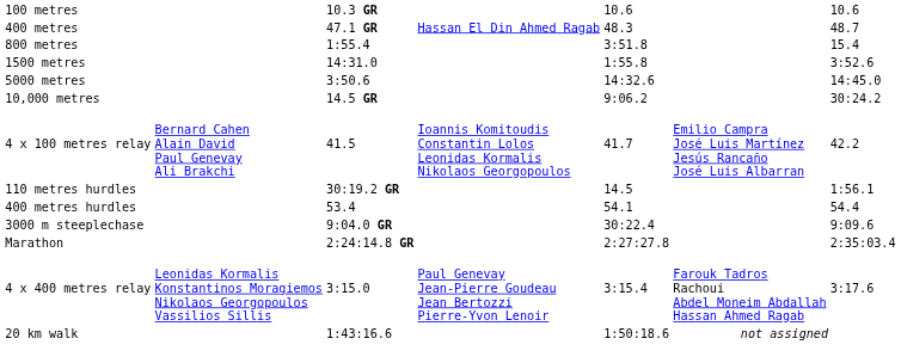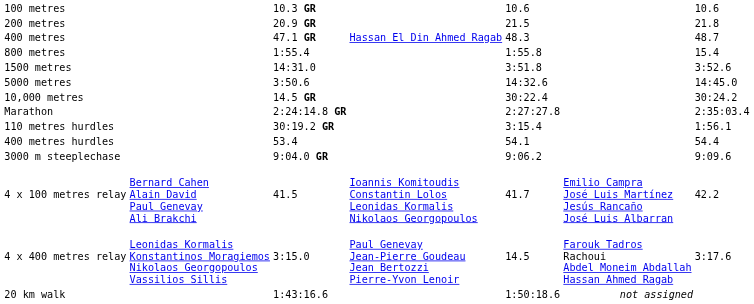+ row: 200 metres | 20.9 GR | 21.5 | 21.8
800 metres | column 5: 3:51.8 -> 1:55.8
1500 metres | column 5: 1:55.8 -> 3:51.8
10,000 metres | column 5: 9:06.2 -> 30:22.4
rows swapped: Marathon <-> 4 x 100 metres relay
110 metres hurdles | column 5: 14.5 -> 3:15.4
3000 m steeplechase | column 5: 30:22.4 -> 9:06.2
4 x 400 metres relay | column 5: 3:15.4 -> 14.5
